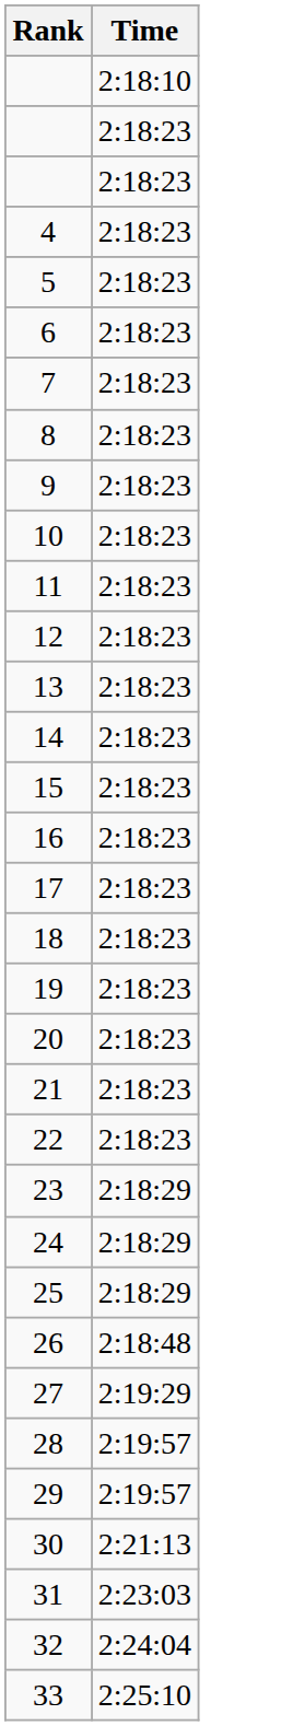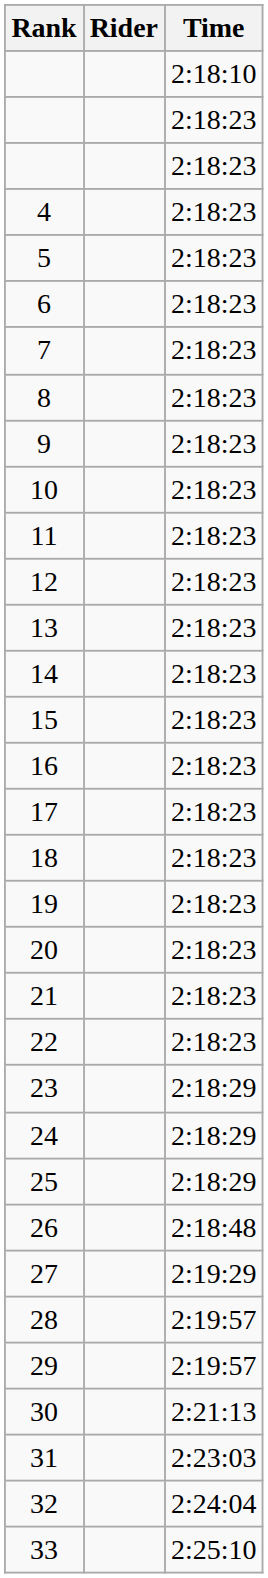+ column: Rider
